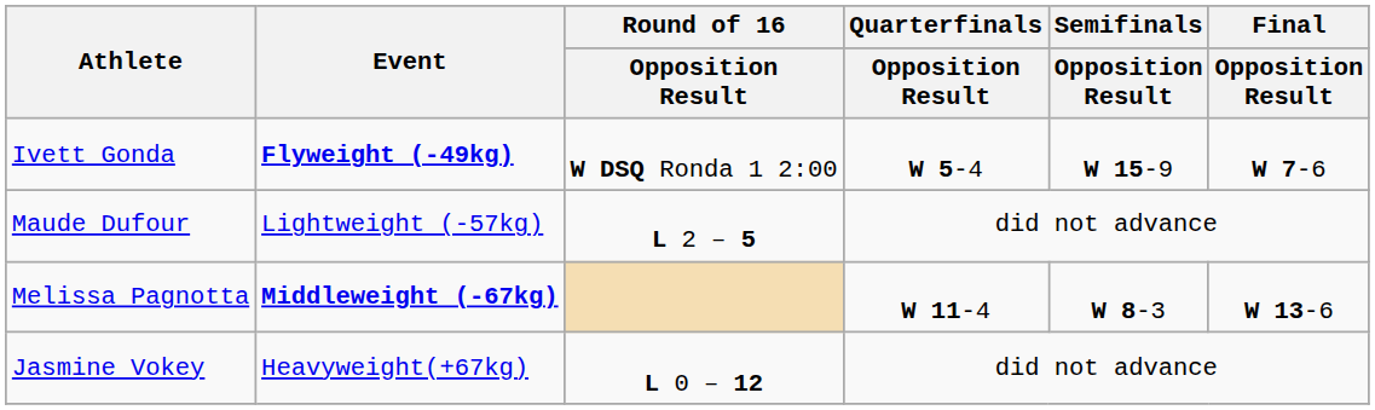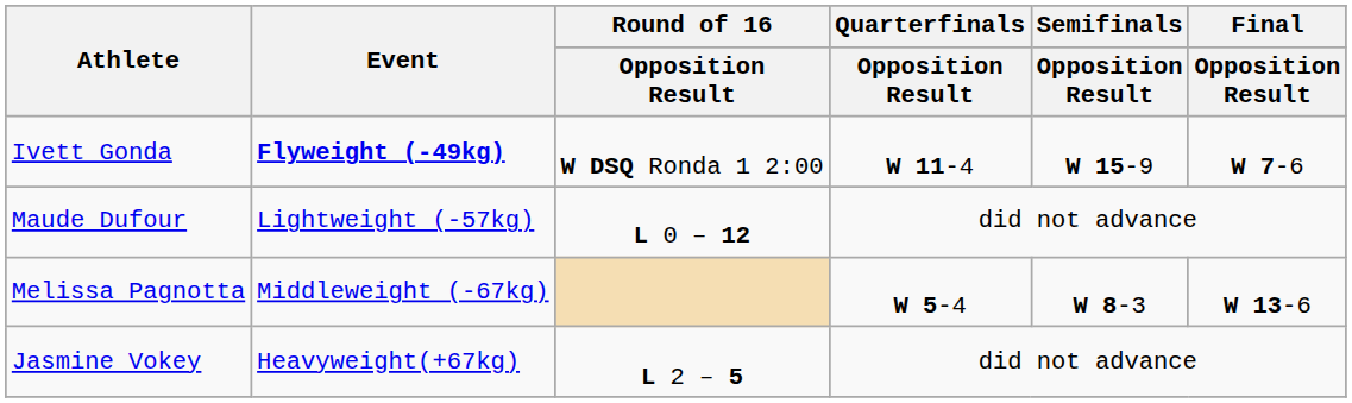Ivett Gonda | Quarterfinals / Opposition Result: W 5-4 -> W 11-4
Maude Dufour | Round of 16 / Opposition Result: L 2 – 5 -> L 0 – 12
Melissa Pagnotta | Event: bold -> normal
Melissa Pagnotta | Quarterfinals / Opposition Result: W 11-4 -> W 5-4
Jasmine Vokey | Round of 16 / Opposition Result: L 0 – 12 -> L 2 – 5
